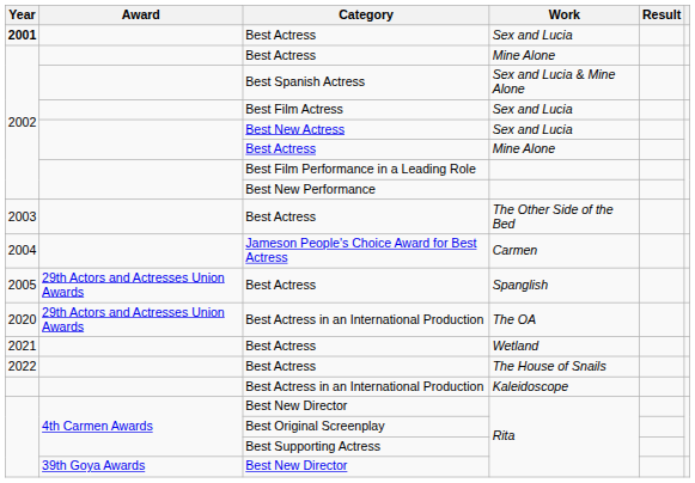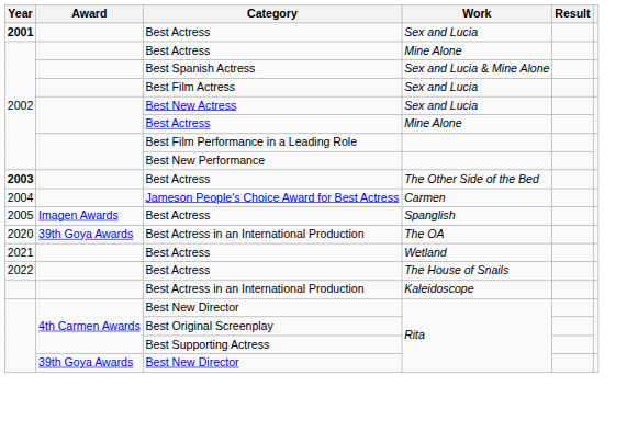The Other Side of the Bed | Year: normal -> bold
Spanglish | Award: 29th Actors and Actresses Union Awards -> Imagen Awards
The OA | Award: 29th Actors and Actresses Union Awards -> 39th Goya Awards
